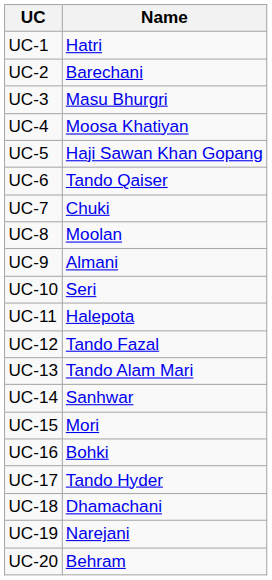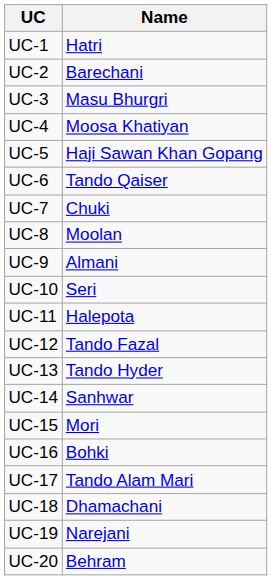UC-13 | Name: Tando Alam Mari -> Tando Hyder
UC-17 | Name: Tando Hyder -> Tando Alam Mari
